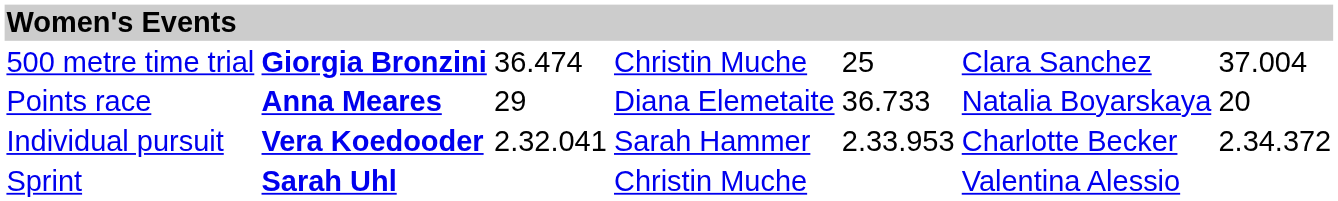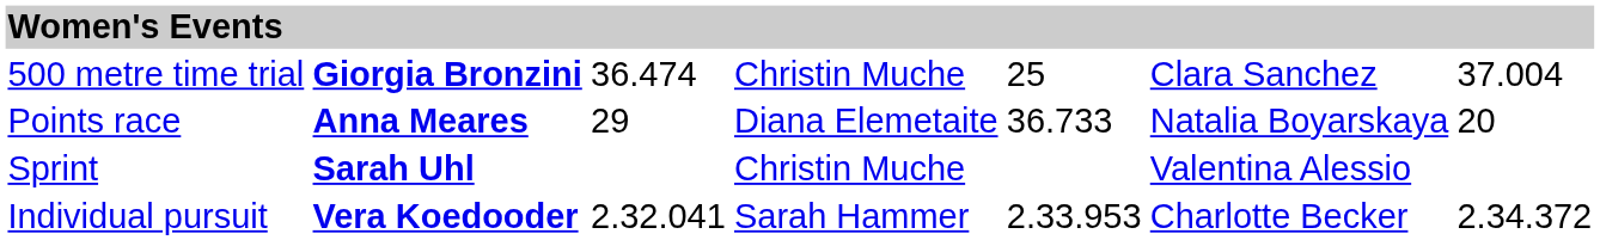rows swapped: Individual pursuit <-> Sprint
